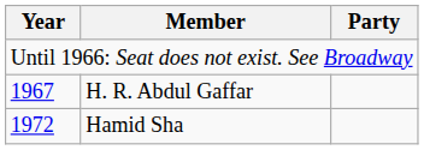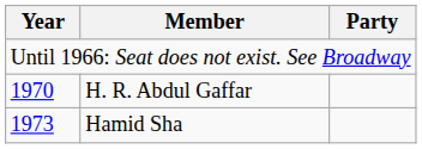H. R. Abdul Gaffar | Year: 1967 -> 1970
Hamid Sha | Year: 1972 -> 1973
